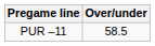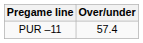PUR –11 | Over/under: 58.5 -> 57.4
